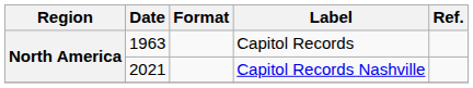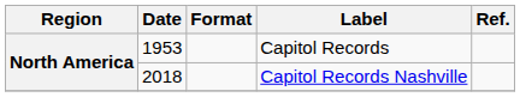Capitol Records | Date: 1963 -> 1953
Capitol Records Nashville | Date: 2021 -> 2018
